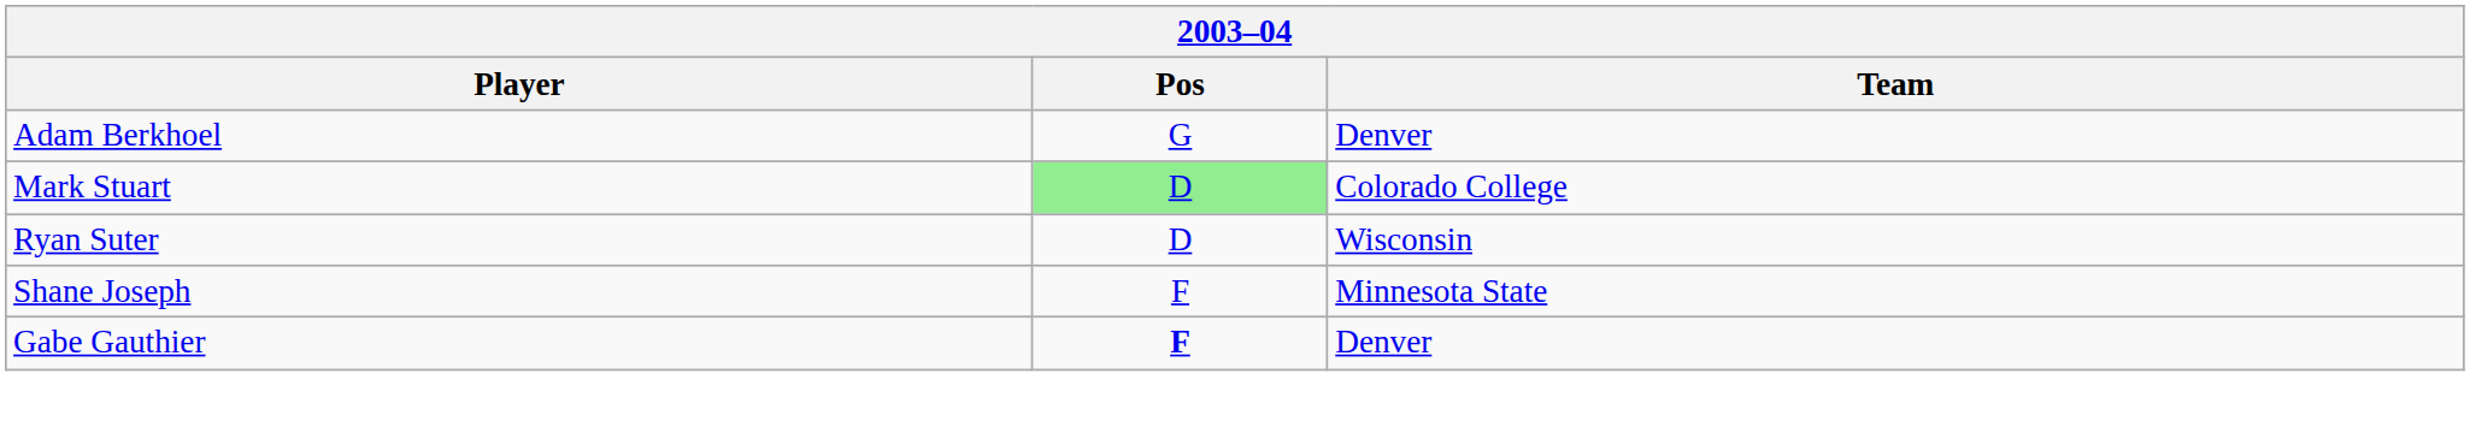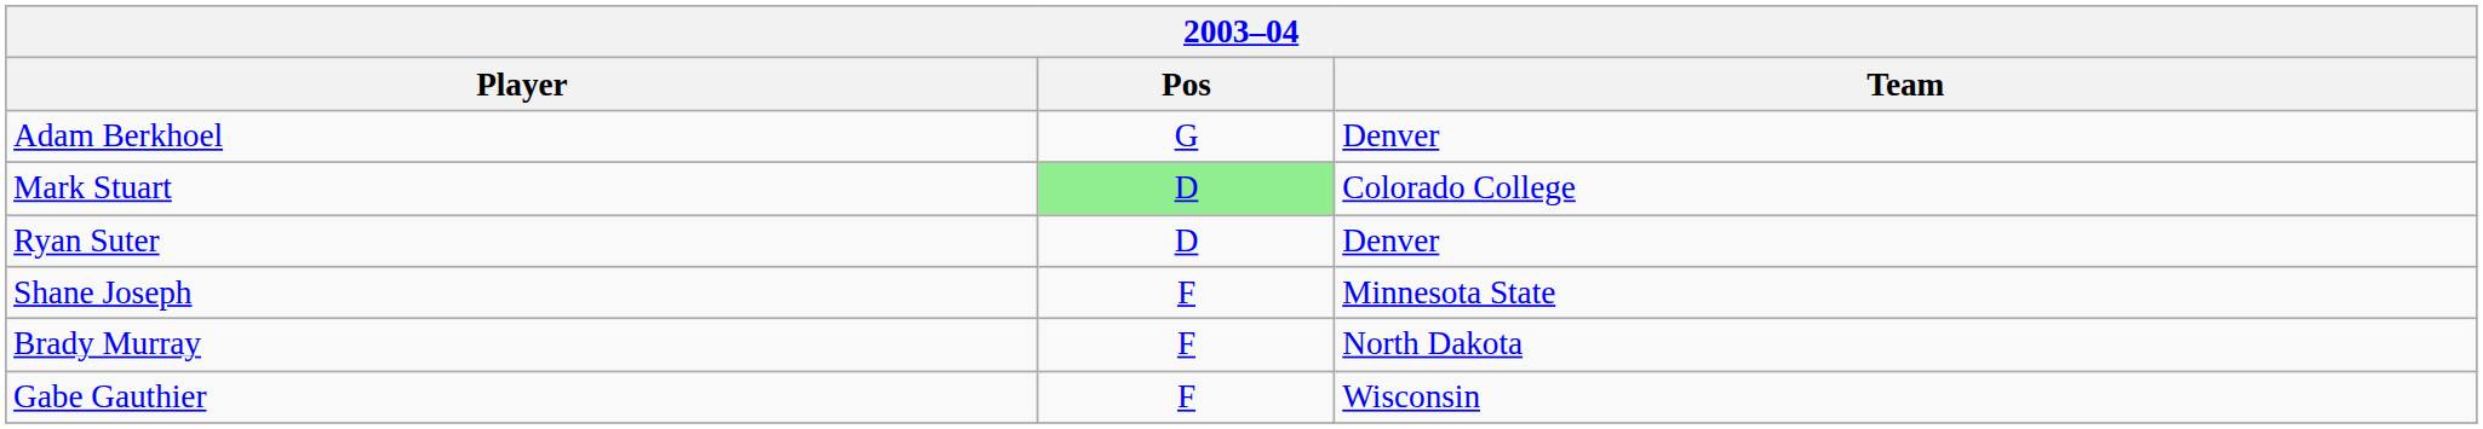Ryan Suter | Team: Wisconsin -> Denver
+ row: Brady Murray | F | North Dakota
Gabe Gauthier | Pos: bold -> normal
Gabe Gauthier | Team: Denver -> Wisconsin
